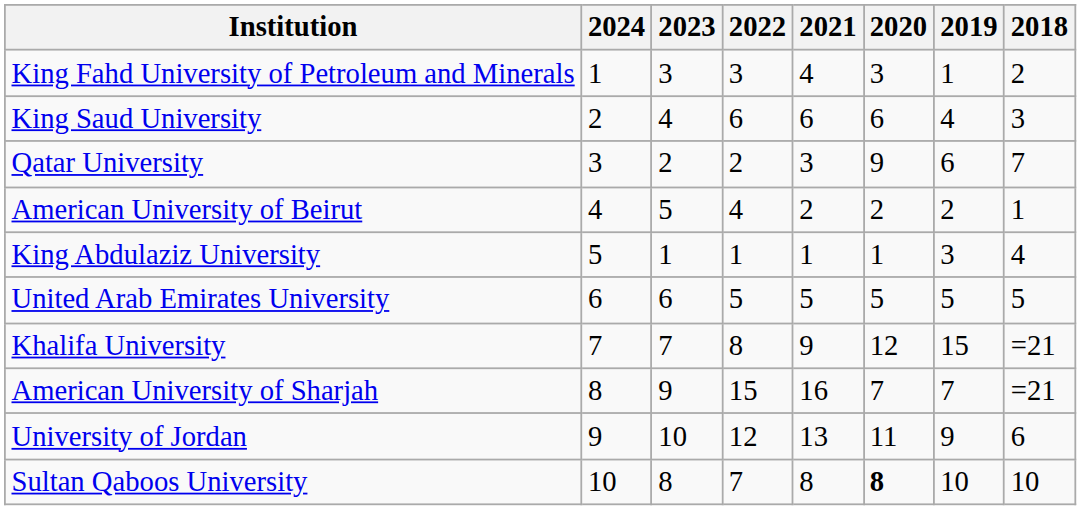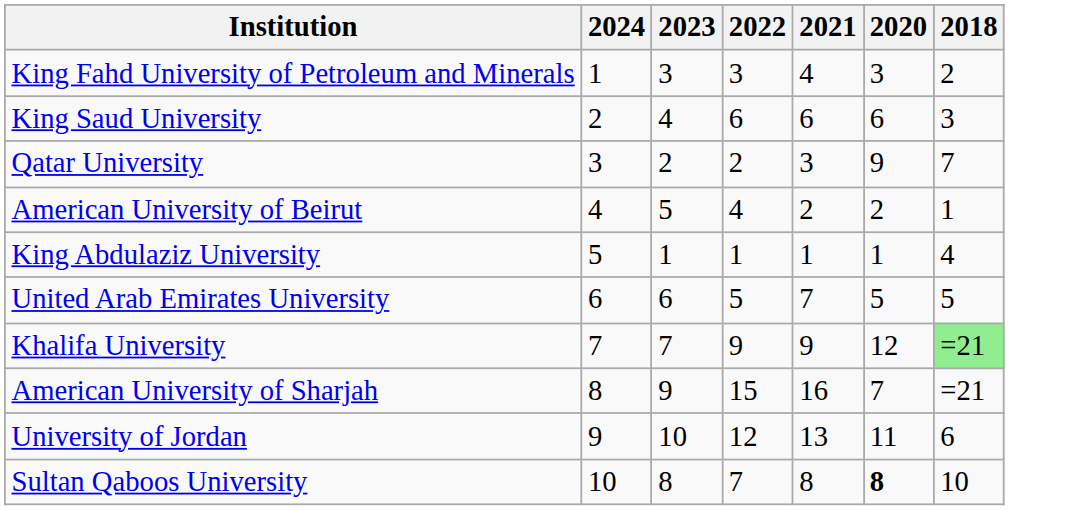- column: 2019 | 1 | 4 | 6 | 2 | 3 | 5 | 15 | 7 | 9 | 10
United Arab Emirates University | 2021: 5 -> 7
Khalifa University | 2022: 8 -> 9
Khalifa University | 2018: no background -> lightgreen background
